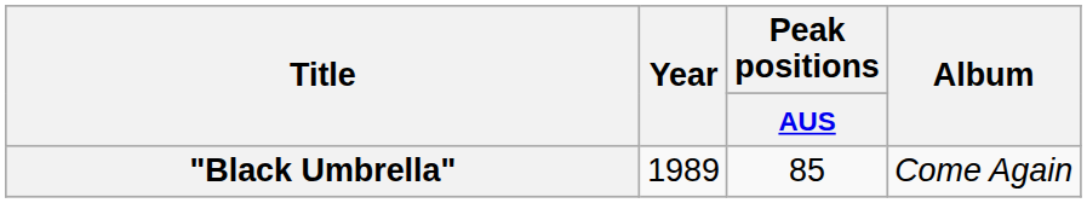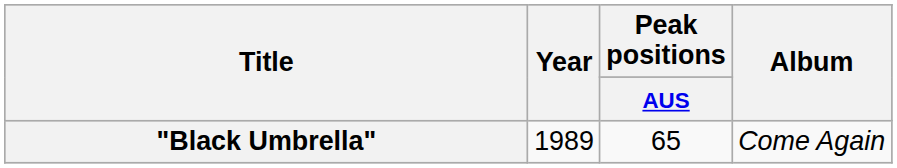"Black Umbrella" | Peak positions / AUS: 85 -> 65
